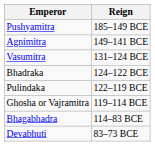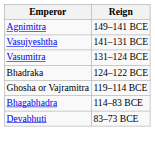- row: Pushyamitra | 185–149 BCE
+ row: Vasujyeshtha | 141–131 BCE
- row: Pulindaka | 122–119 BCE
